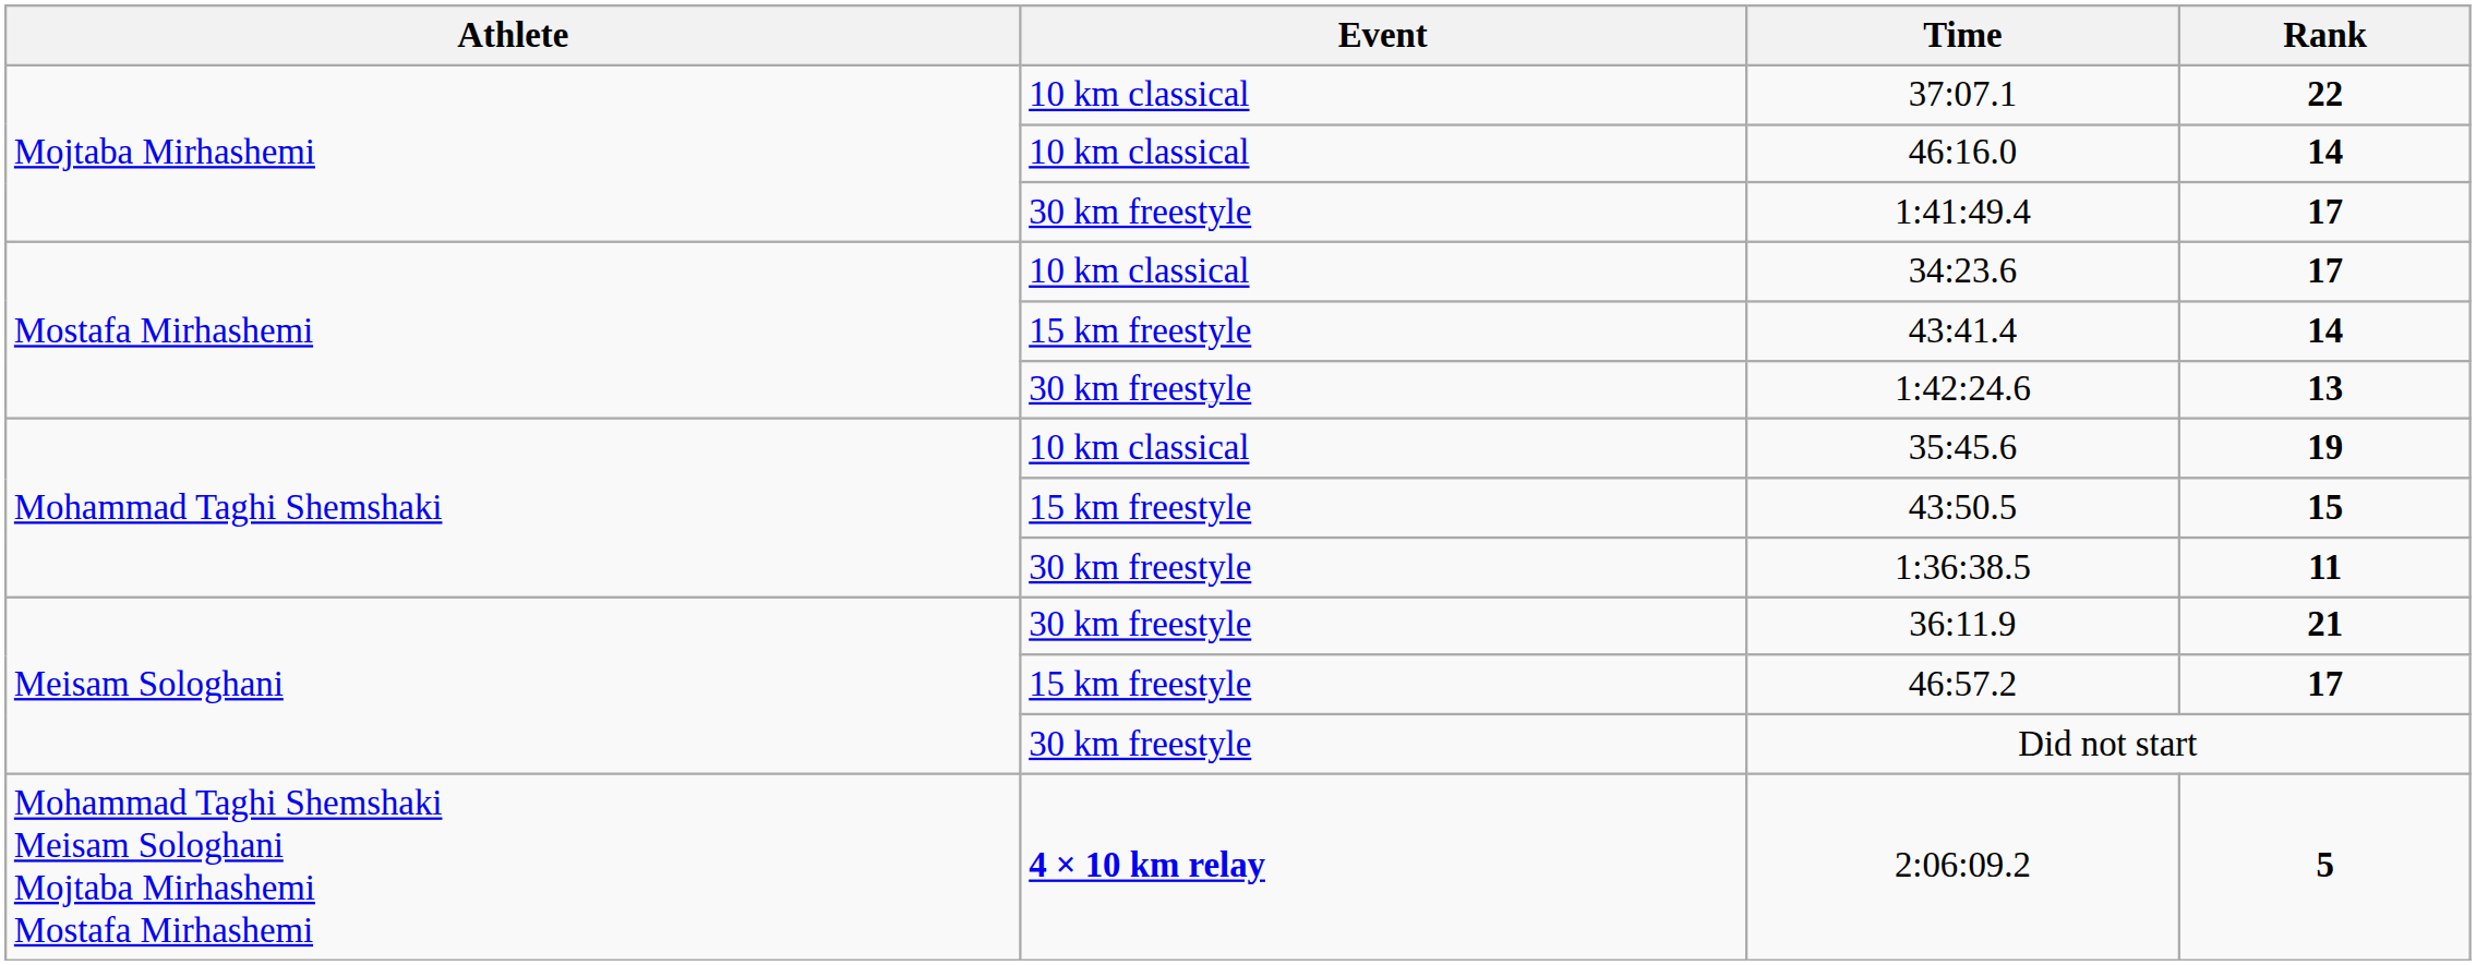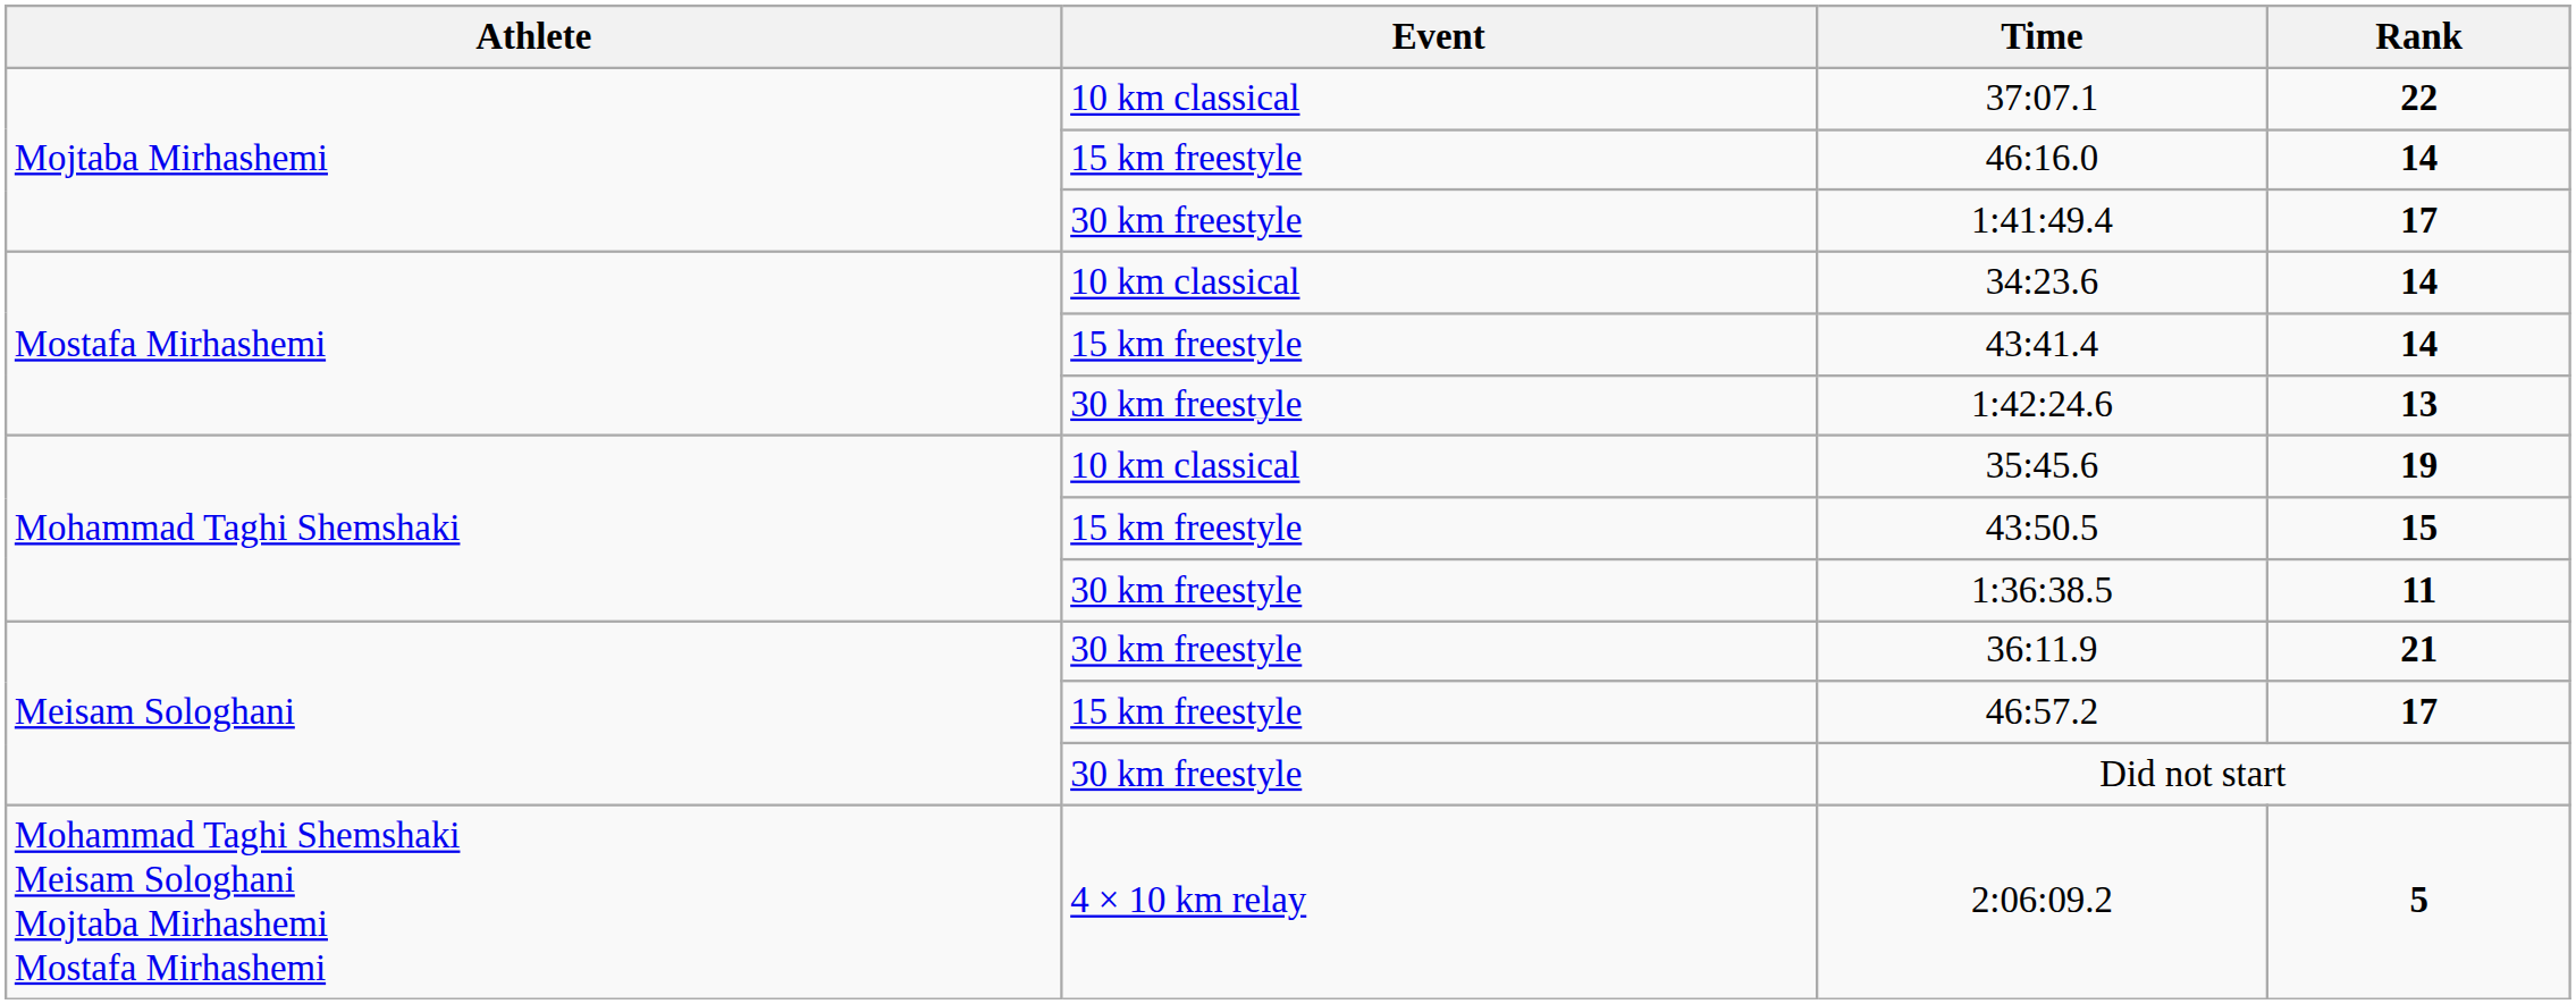46:16.0 | Event: 10 km classical -> 15 km freestyle
34:23.6 | Rank: 17 -> 14
2:06:09.2 | Event: bold -> normal
